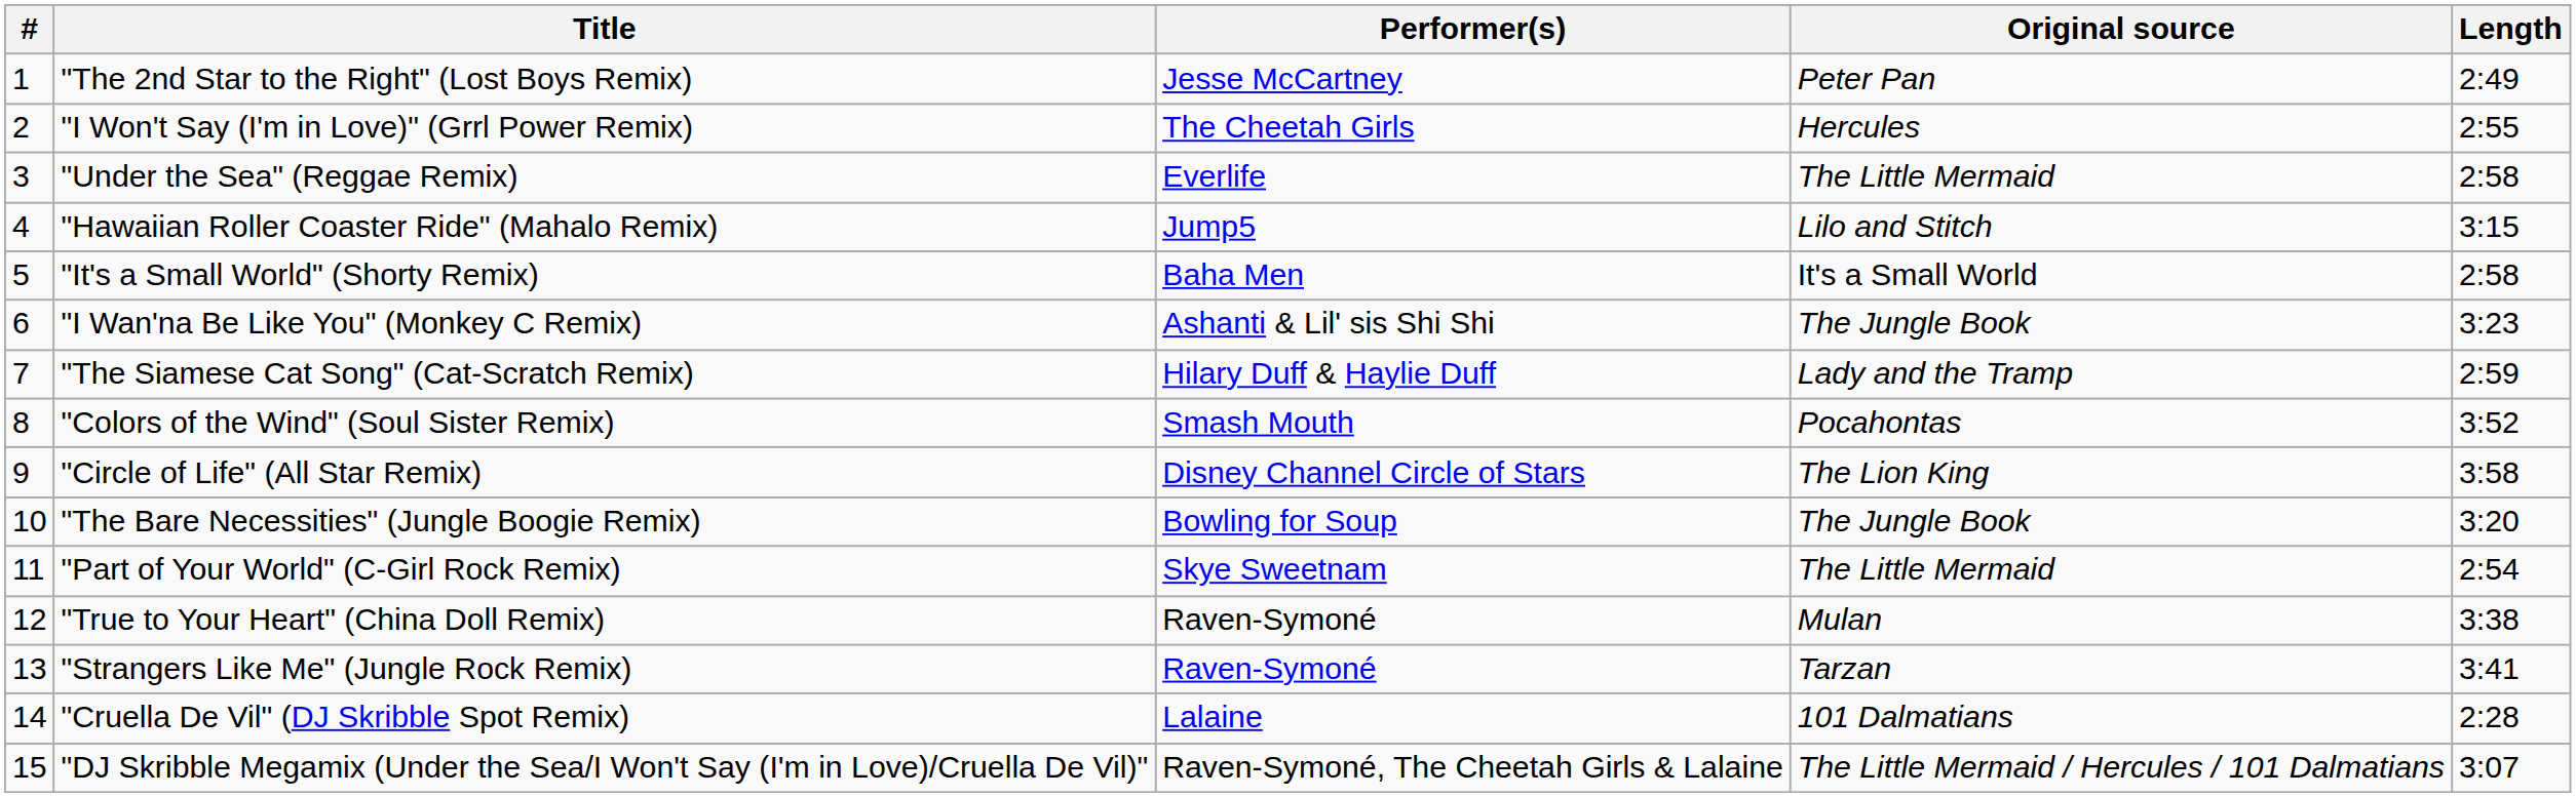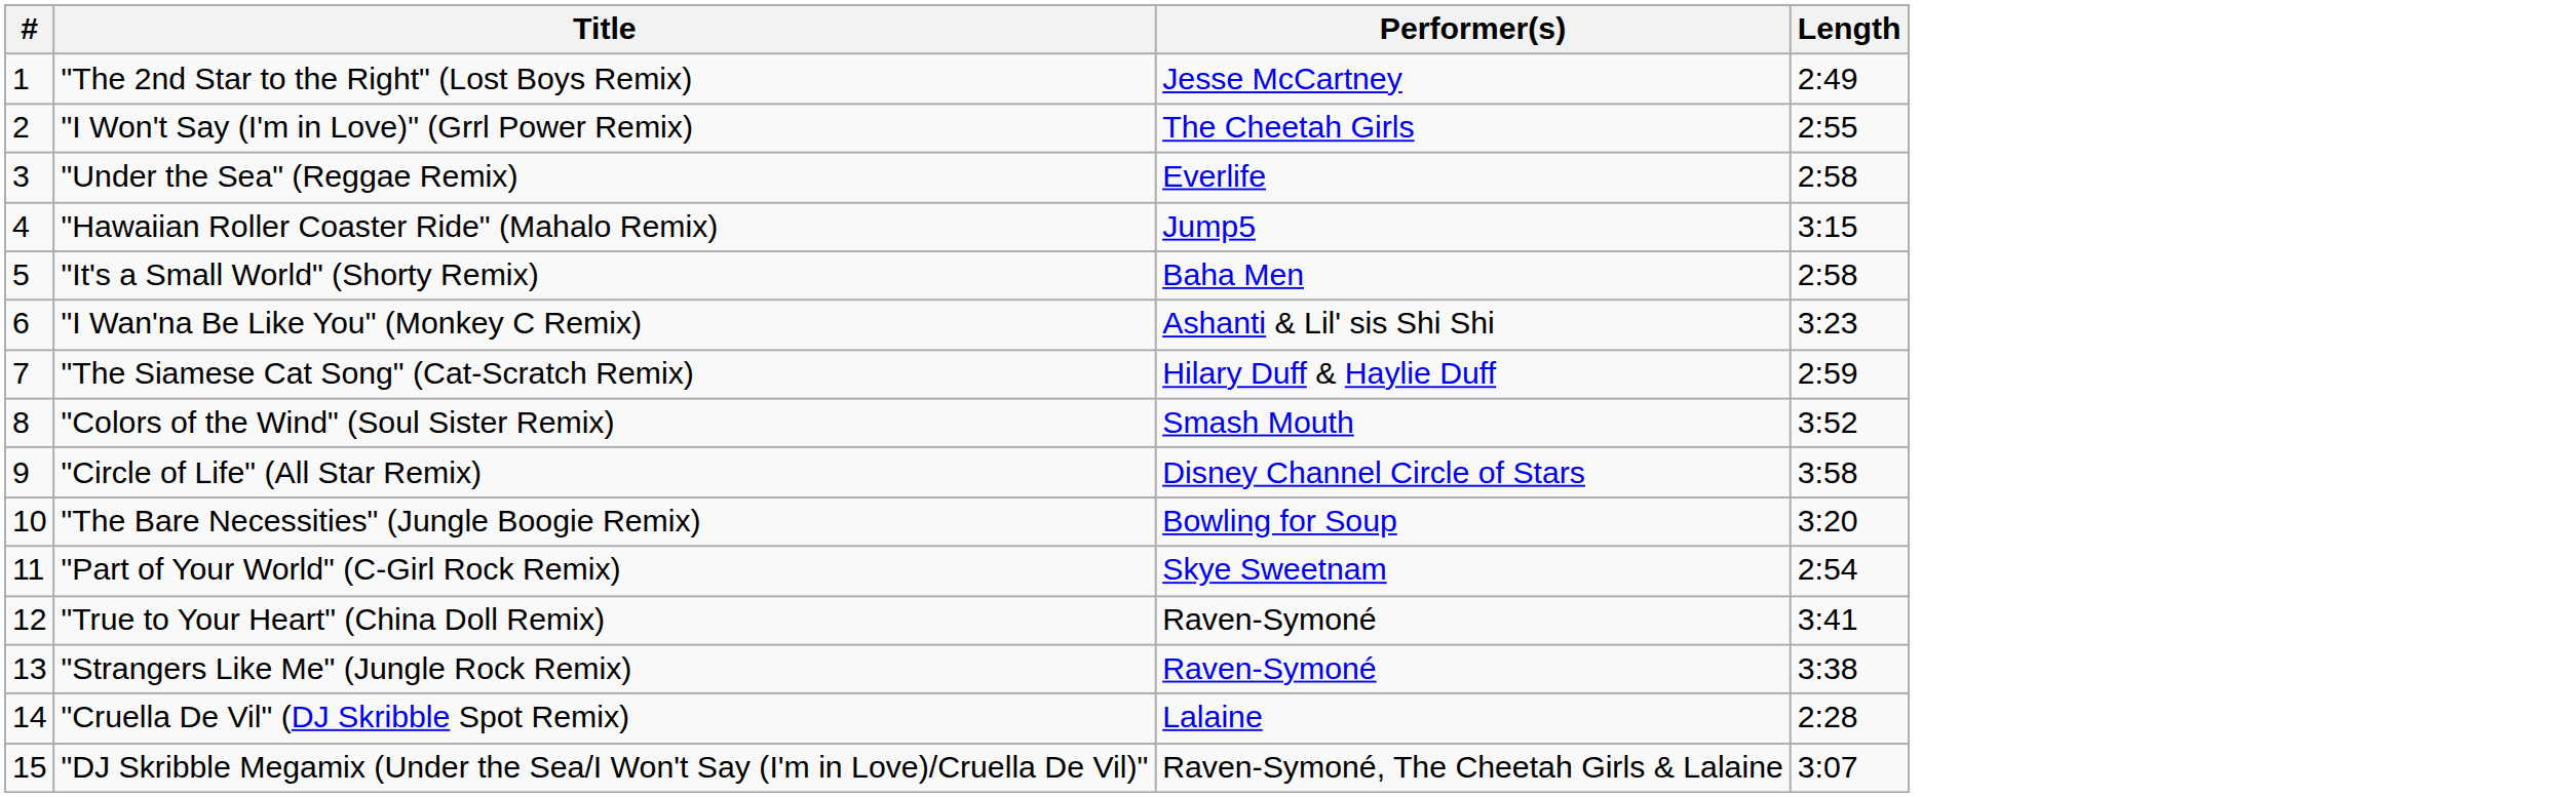- column: Original source | Peter Pan | Hercules | The Little Mermaid | Lilo and Stitch | It's a Small World | The Jungle Book | Lady and the Tramp | Pocahontas | The Lion King | The Jungle Book | The Little Mermaid | Mulan | Tarzan | 101 Dalmatians | The Little Mermaid / Hercules / 101 Dalmatians
"True to Your Heart" (China Doll Remix) | Length: 3:38 -> 3:41
"Strangers Like Me" (Jungle Rock Remix) | Length: 3:41 -> 3:38
